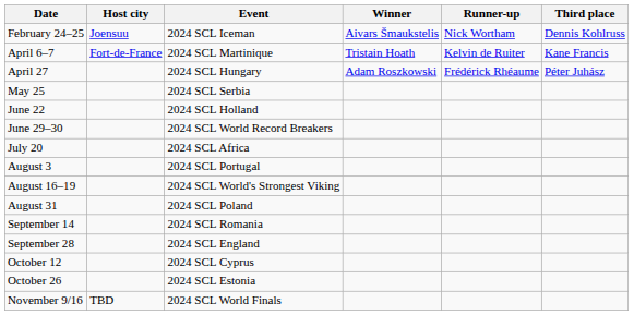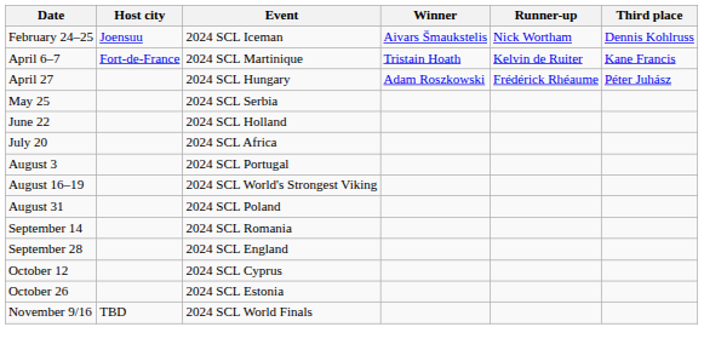- row: June 29–30 | 2024 SCL World Record Breakers
